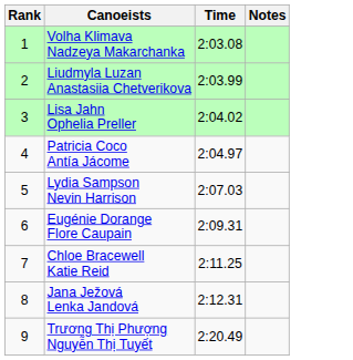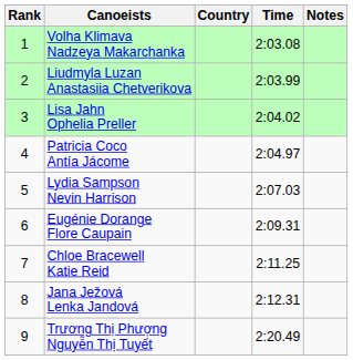+ column: Country
